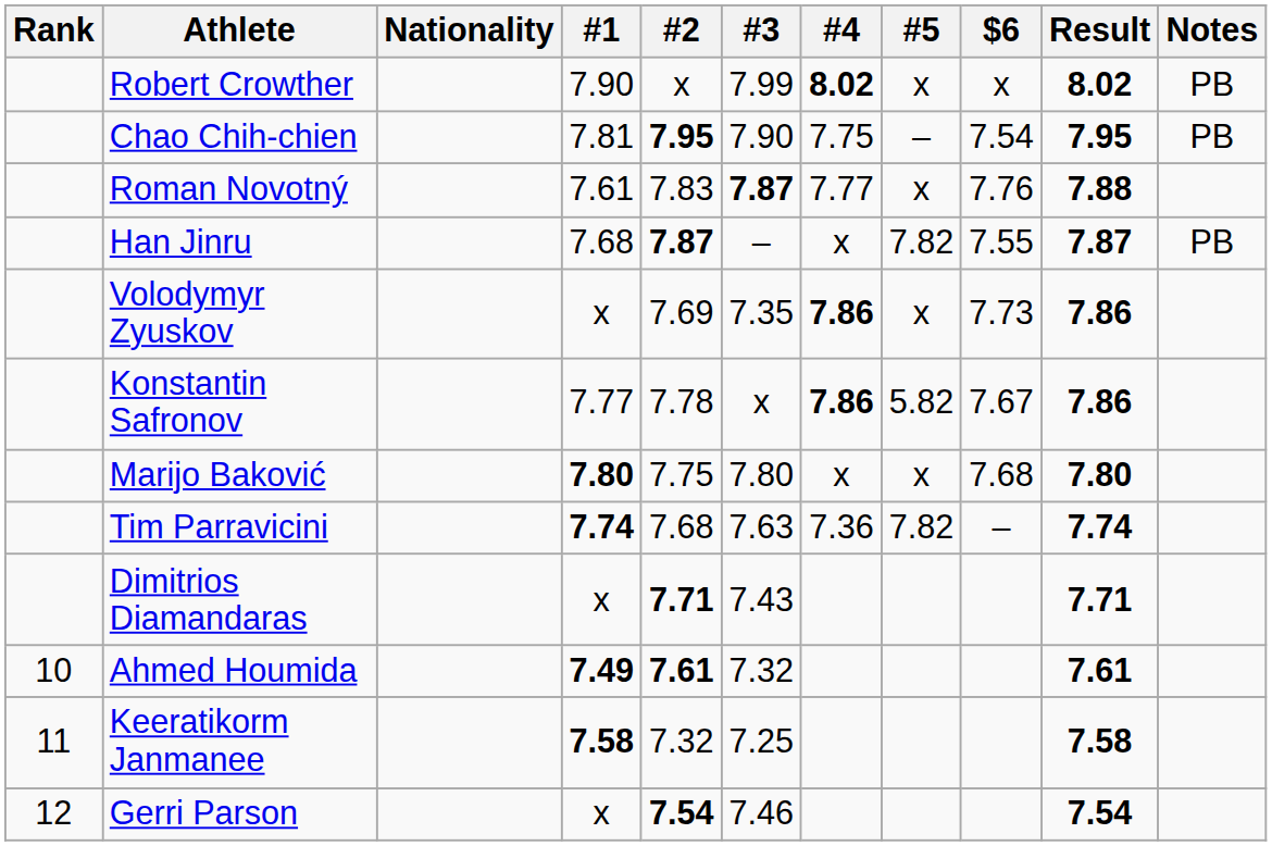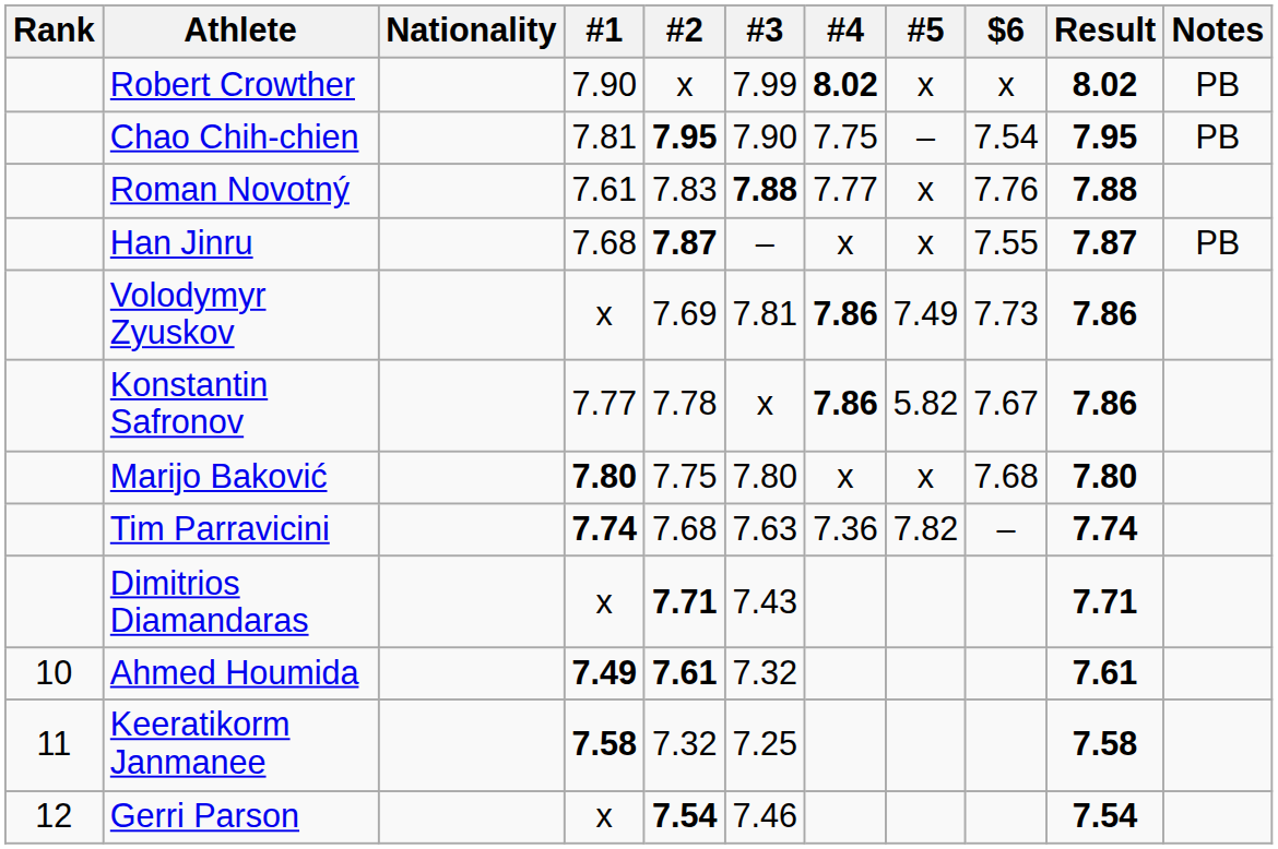Roman Novotný | #3: 7.87 -> 7.88
Han Jinru | #5: 7.82 -> x
Volodymyr Zyuskov | #3: 7.35 -> 7.81
Volodymyr Zyuskov | #5: x -> 7.49
